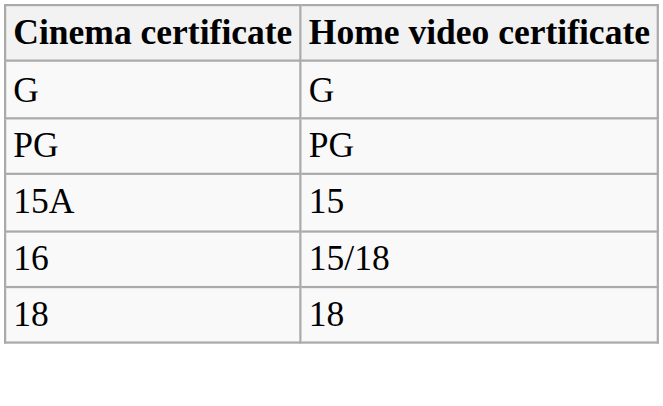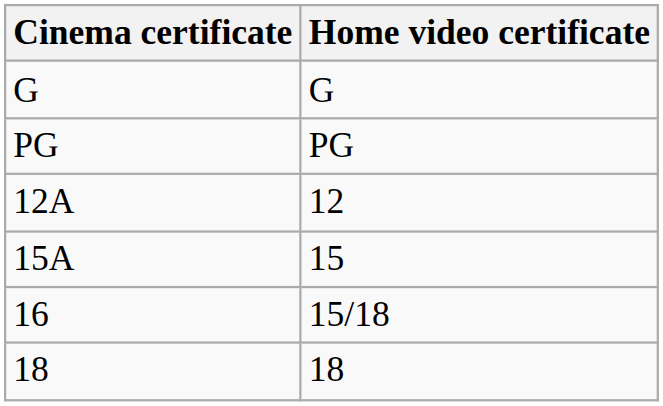+ row: 12A | 12
